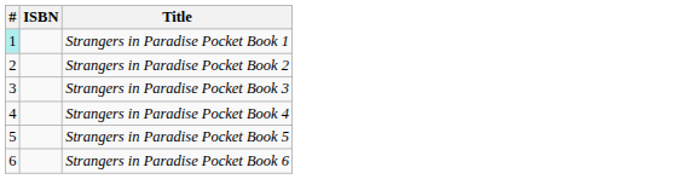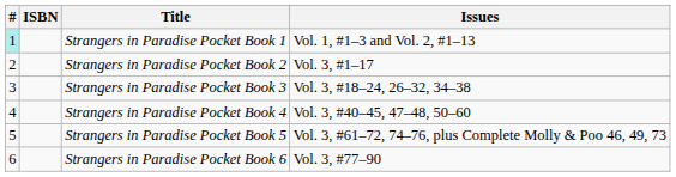+ column: Issues | Vol. 1, #1–3 and Vol. 2, #1–13 | Vol. 3, #1–17 | Vol. 3, #18–24, 26–32, 34–38 | Vol. 3, #40–45, 47–48, 50–60 | Vol. 3, #61–72, 74–76, plus Complete Molly & Poo 46, 49, 73 | Vol. 3, #77–90
